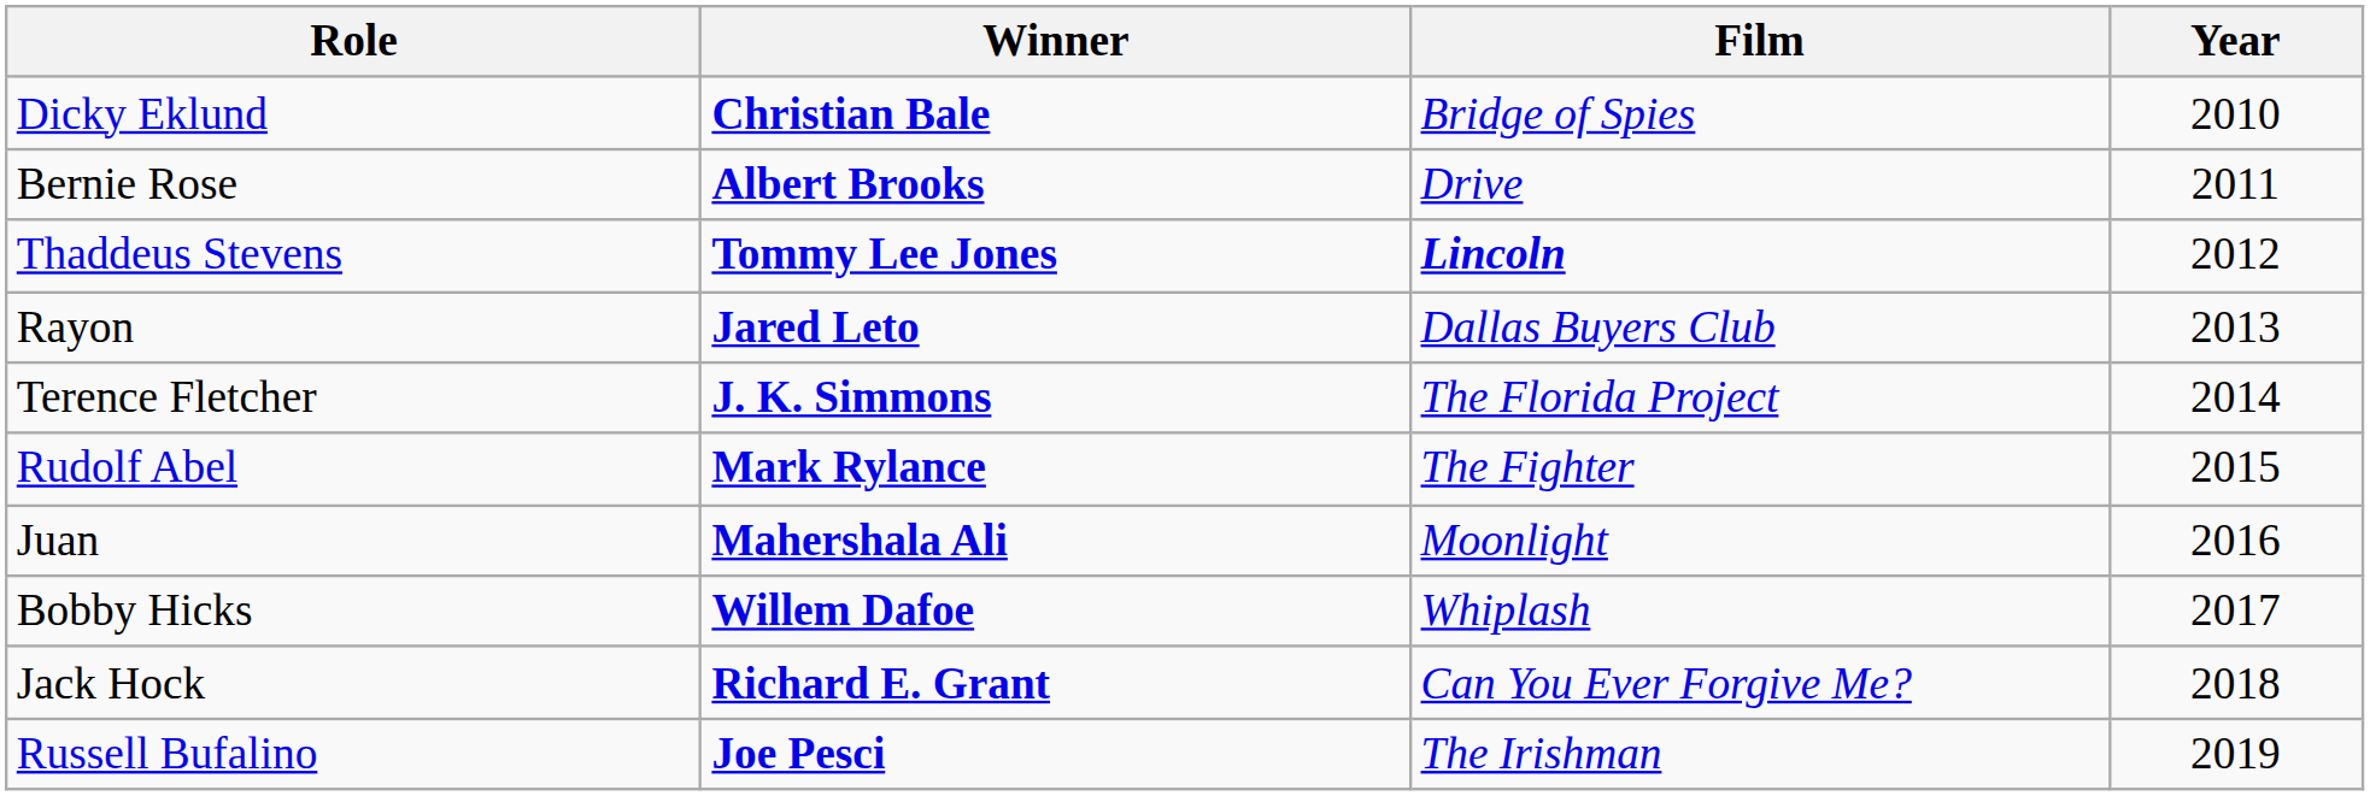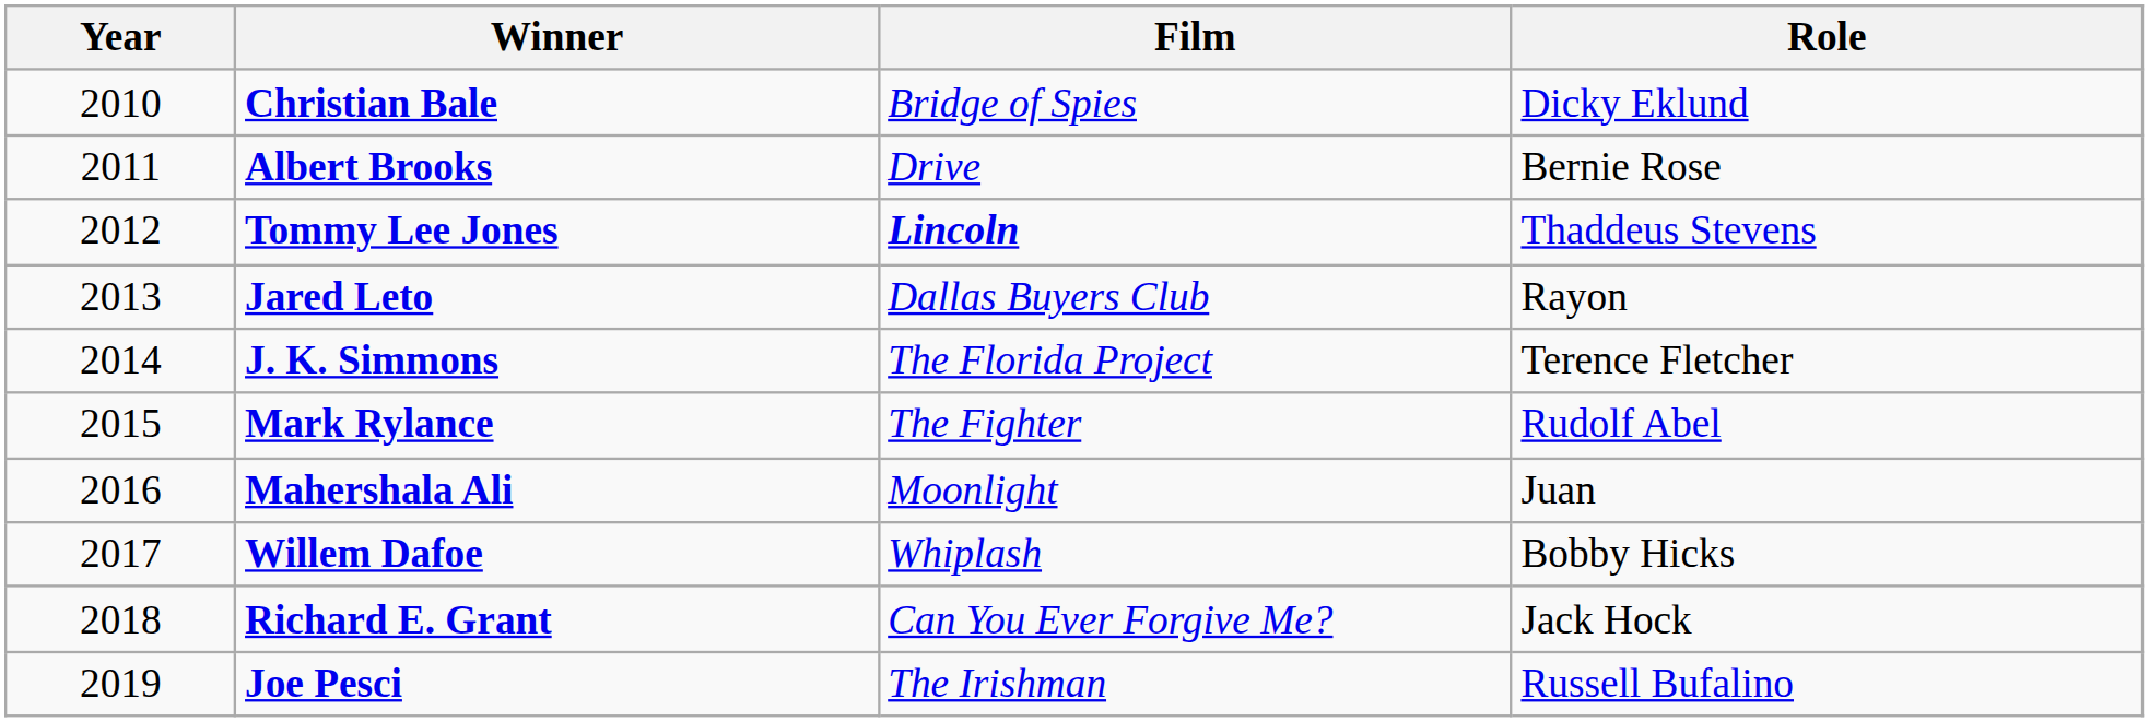columns swapped: Year <-> Role
